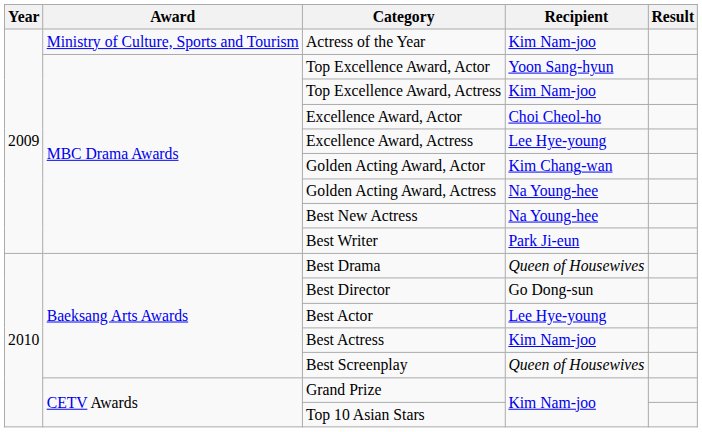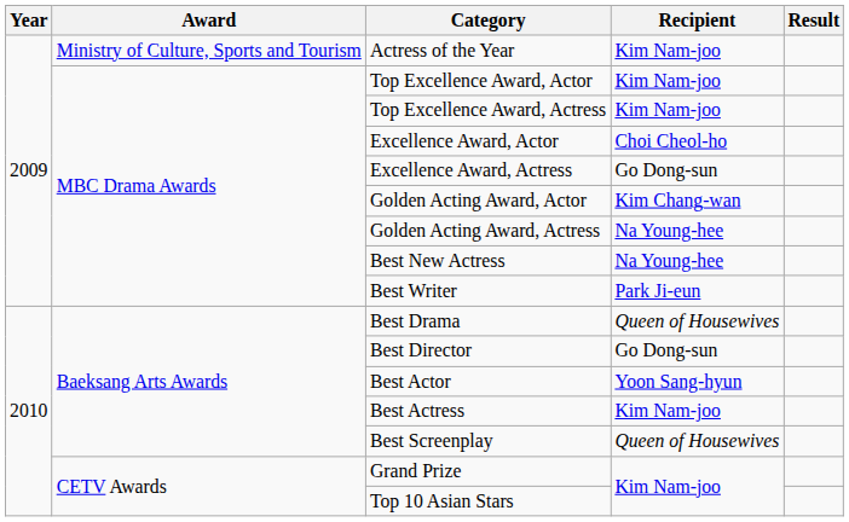Top Excellence Award, Actor | Recipient: Yoon Sang-hyun -> Kim Nam-joo
Excellence Award, Actress | Recipient: Lee Hye-young -> Go Dong-sun
Best Actor | Recipient: Lee Hye-young -> Yoon Sang-hyun
